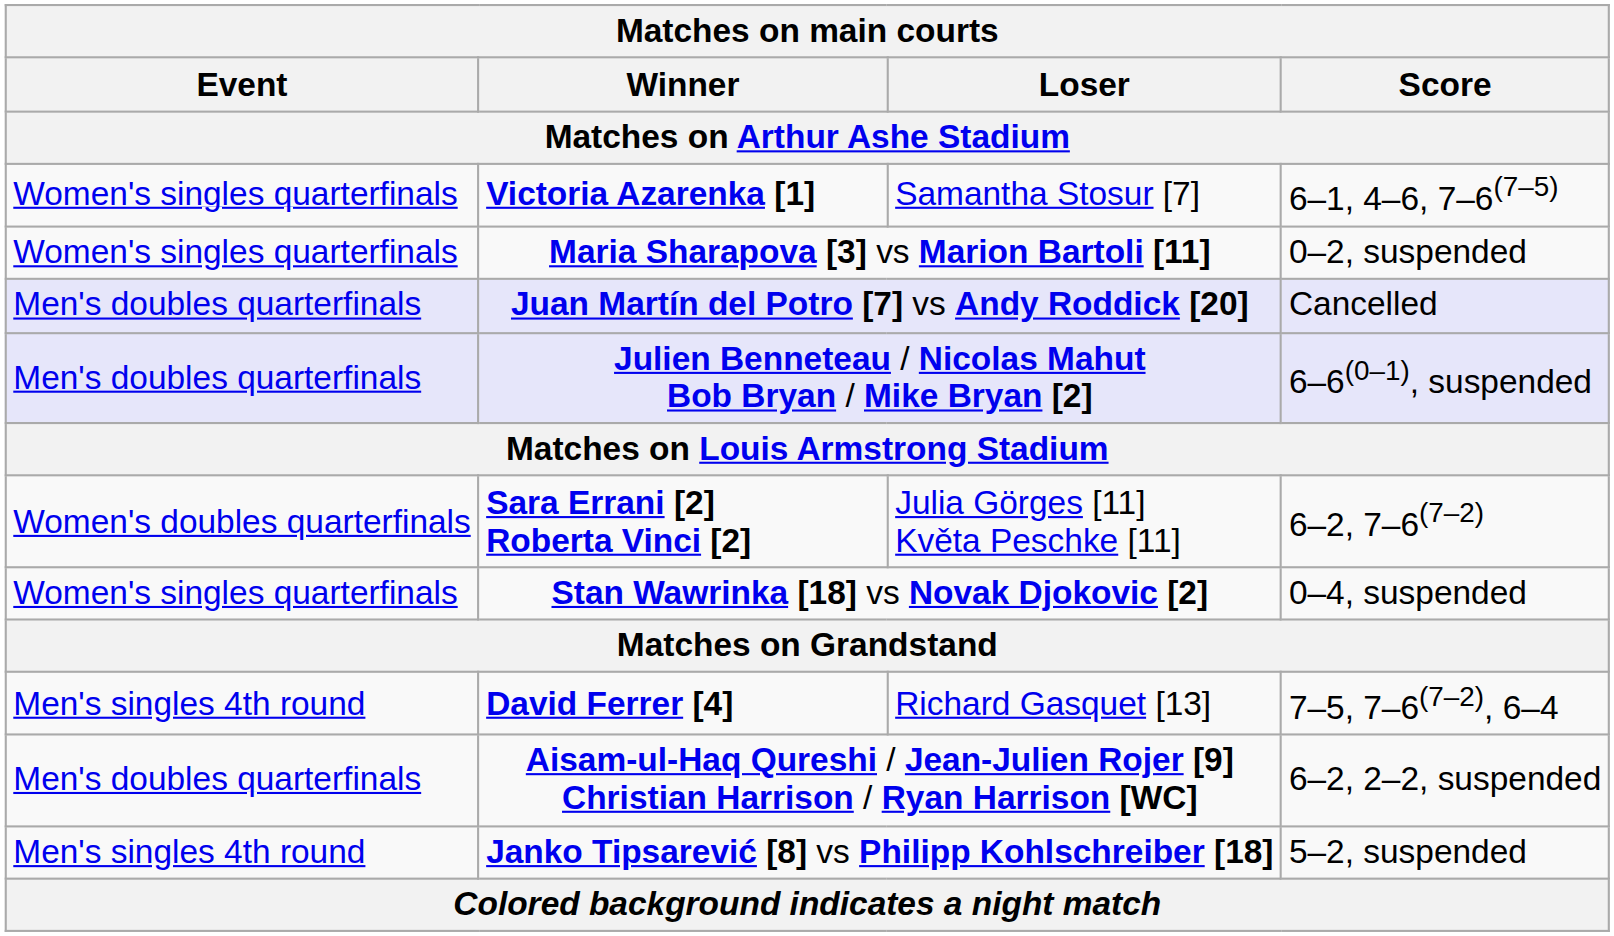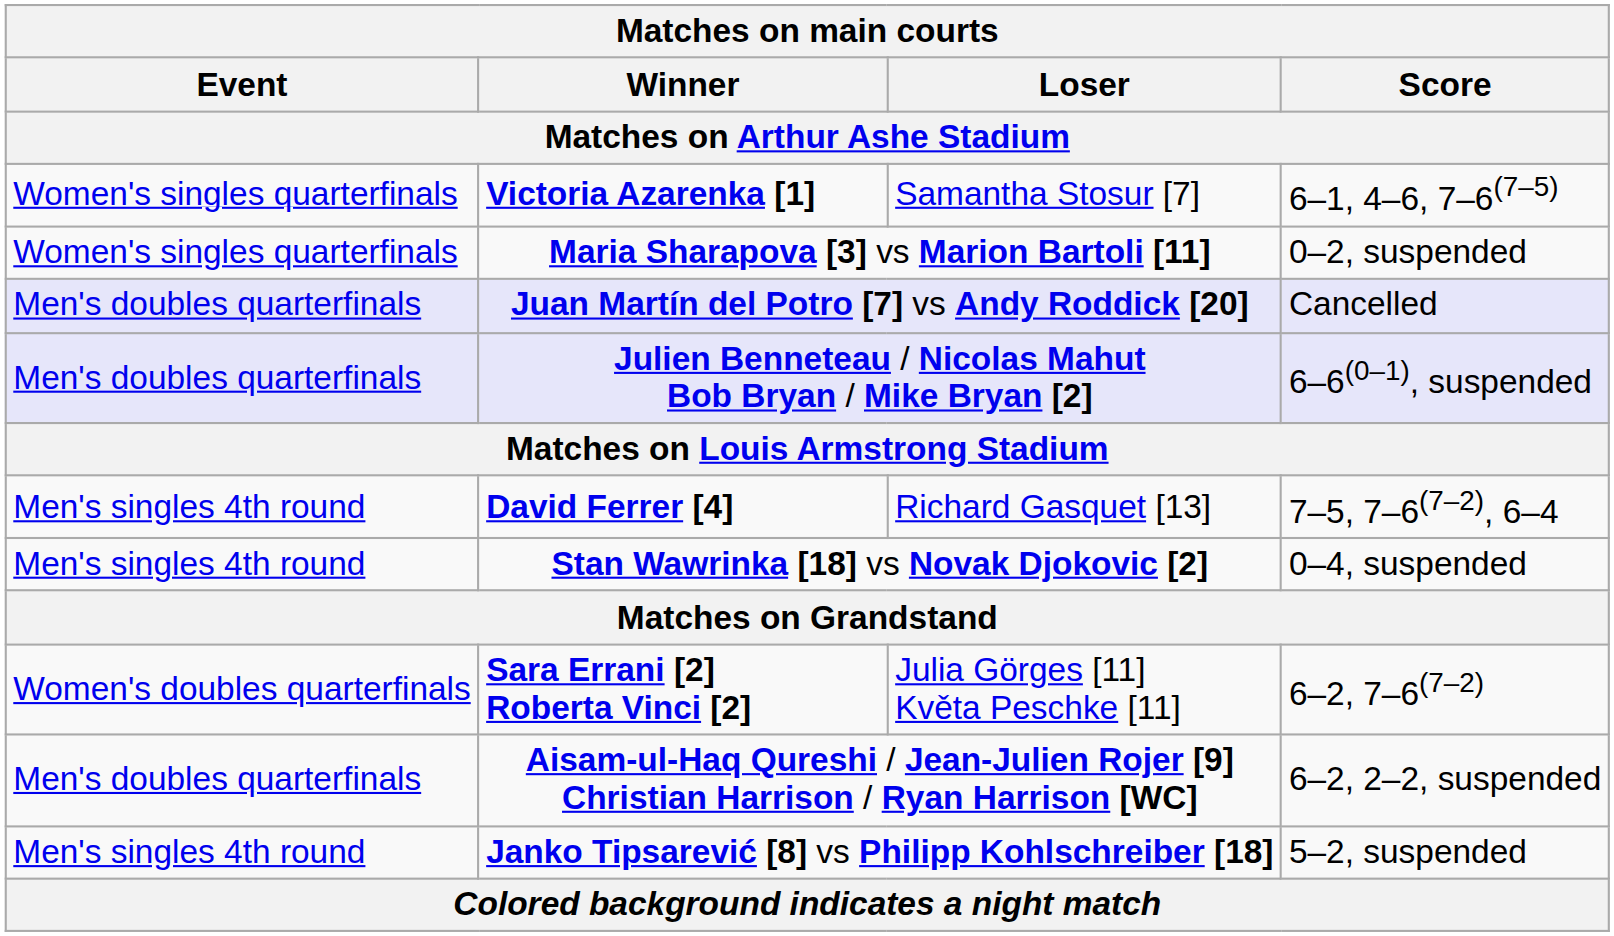rows swapped: David Ferrer [4] <-> Sara Errani [2] Roberta Vinci [2]
Stan Wawrinka [18] vs Novak Djokovic [2] | Event: Women's singles quarterfinals -> Men's singles 4th round
